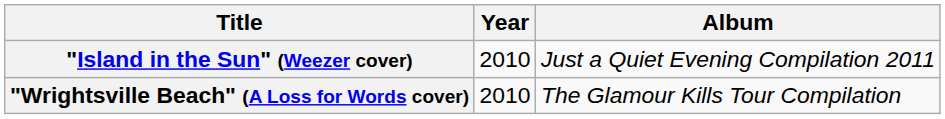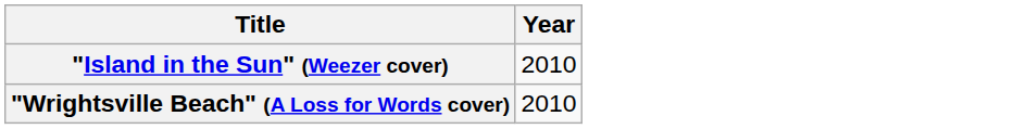- column: Album | Just a Quiet Evening Compilation 2011 | The Glamour Kills Tour Compilation
